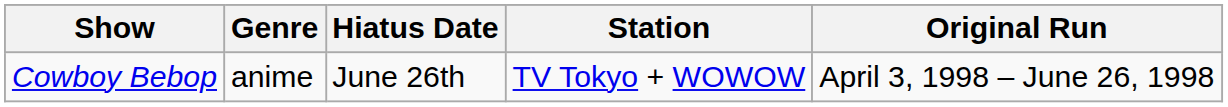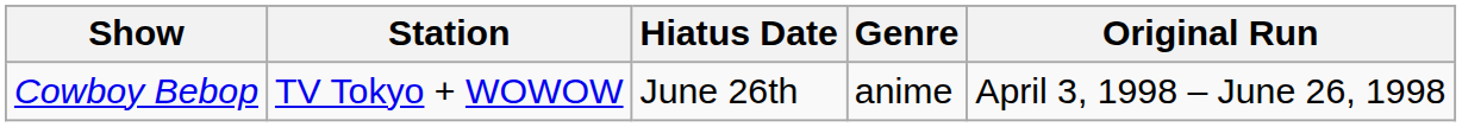columns swapped: Station <-> Genre
